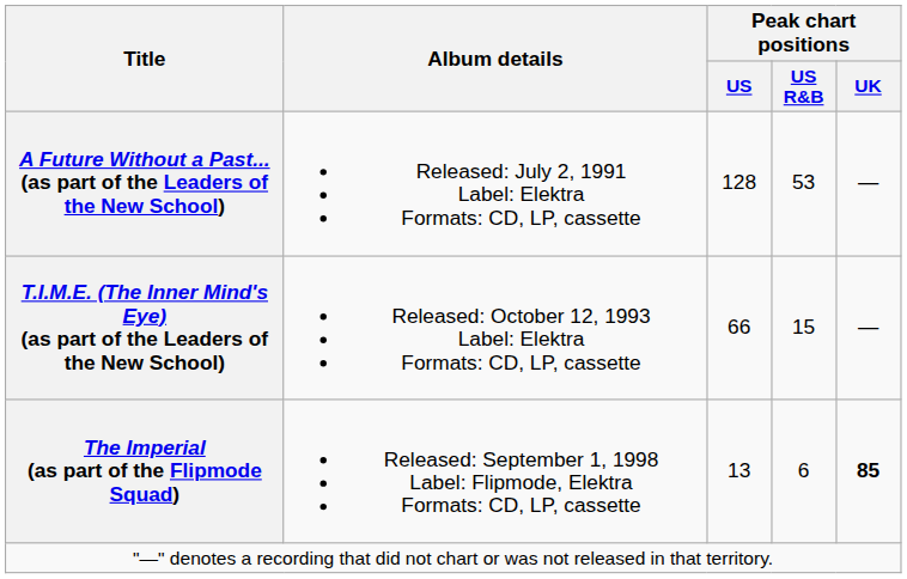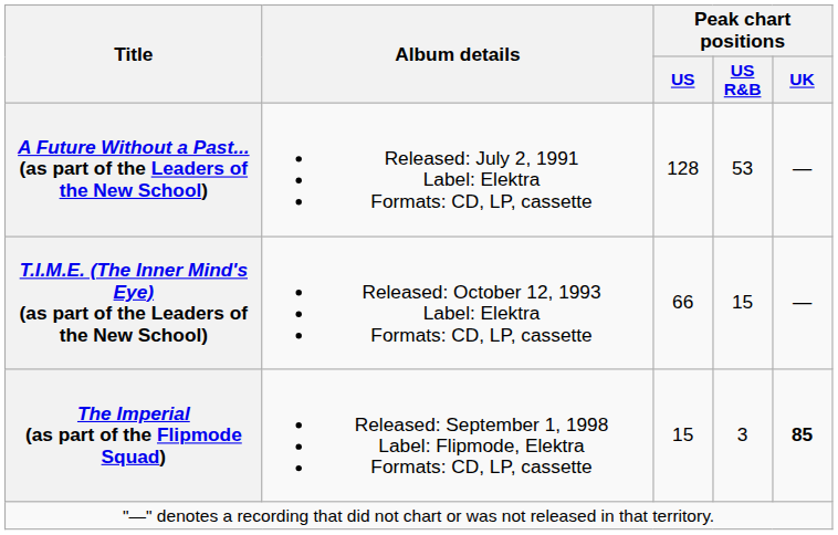The Imperial (as part of the Flipmode Squad) | Peak chart positions / US: 13 -> 15
The Imperial (as part of the Flipmode Squad) | Peak chart positions / US R&B: 6 -> 3
